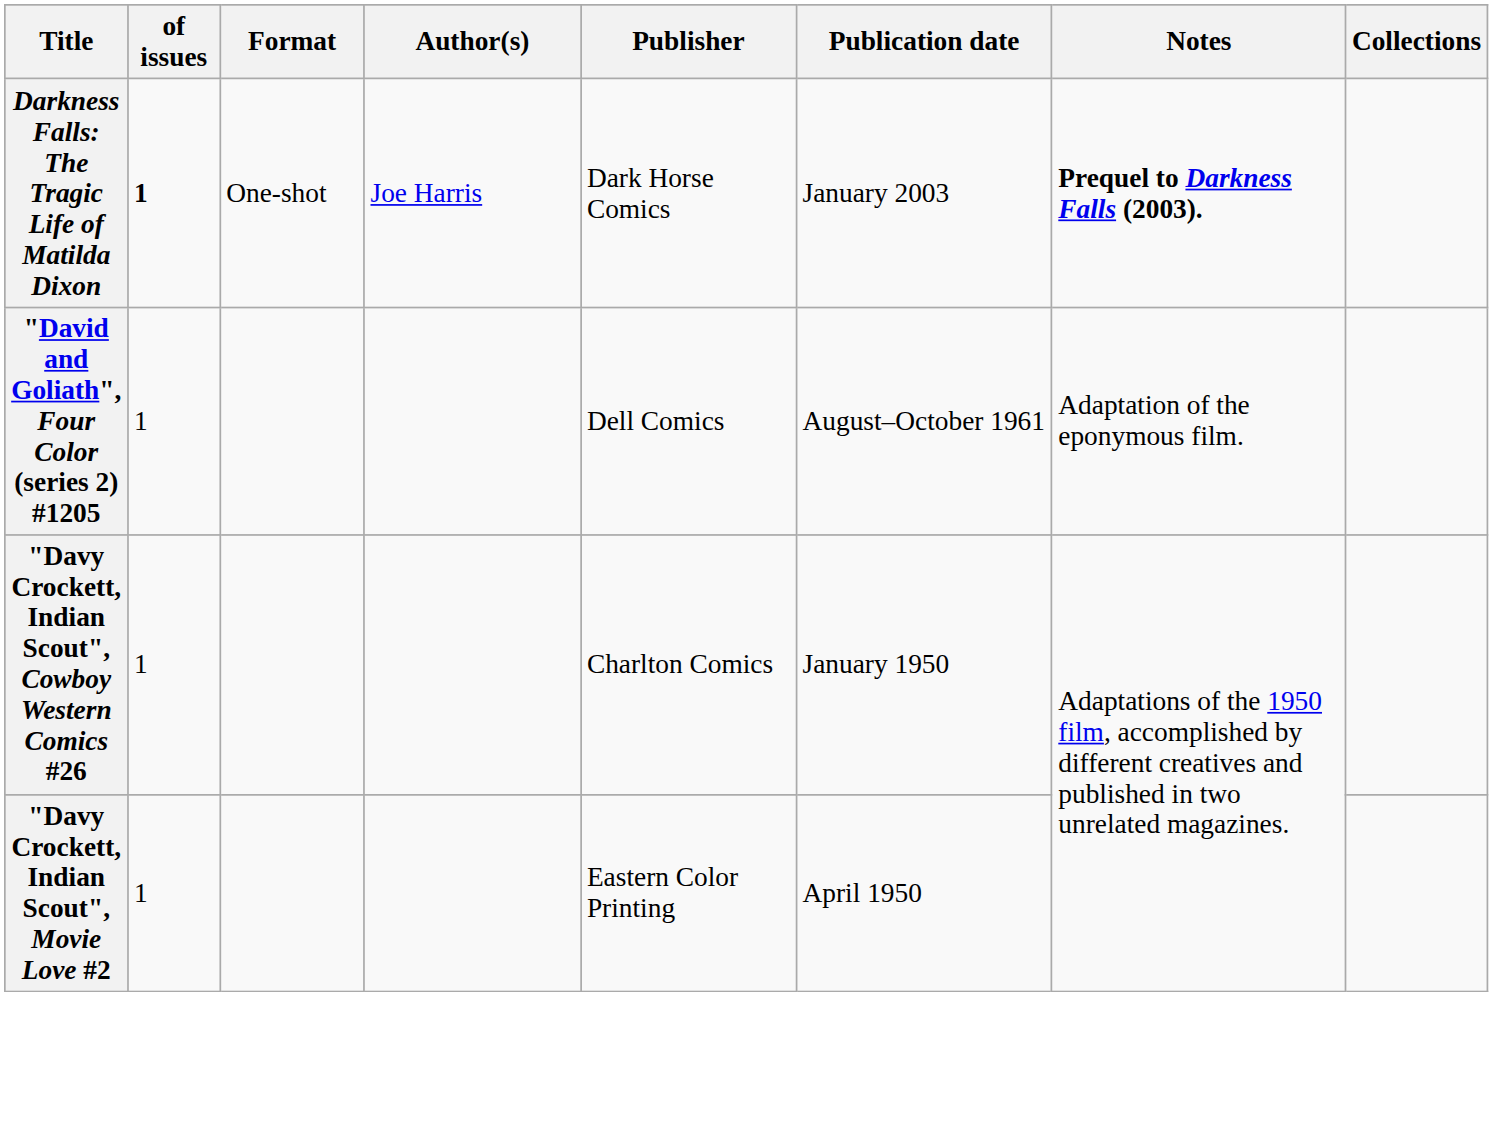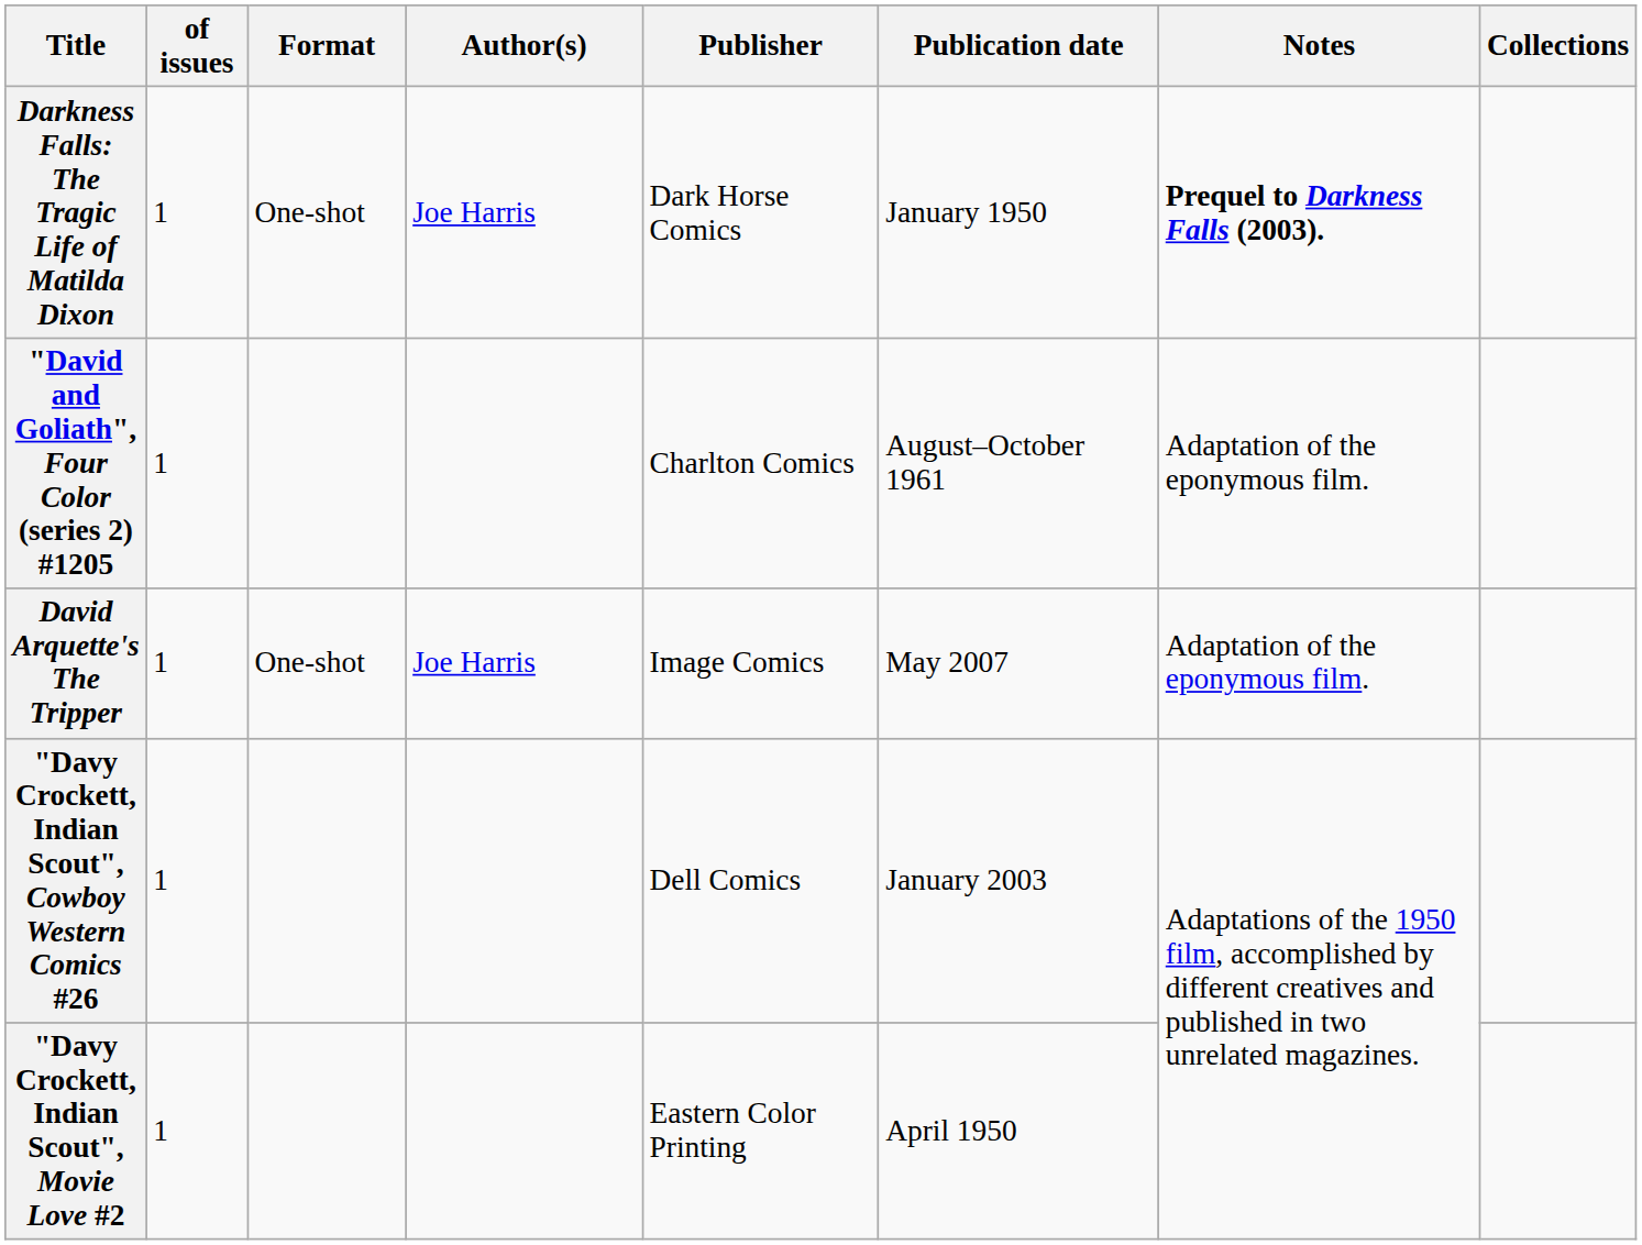Darkness Falls: The Tragic Life of Matilda Dixon | of issues: bold -> normal
Darkness Falls: The Tragic Life of Matilda Dixon | Publication date: January 2003 -> January 1950
"David and Goliath", Four Color (series 2) #1205 | Publisher: Dell Comics -> Charlton Comics
+ row: David Arquette's The Tripper | 1 | One-shot | Joe Harris | Image Comics | May 2007 | Adaptation of the eponymous film.
"Davy Crockett, Indian Scout", Cowboy Western Comics #26 | Publisher: Charlton Comics -> Dell Comics
"Davy Crockett, Indian Scout", Cowboy Western Comics #26 | Publication date: January 1950 -> January 2003
